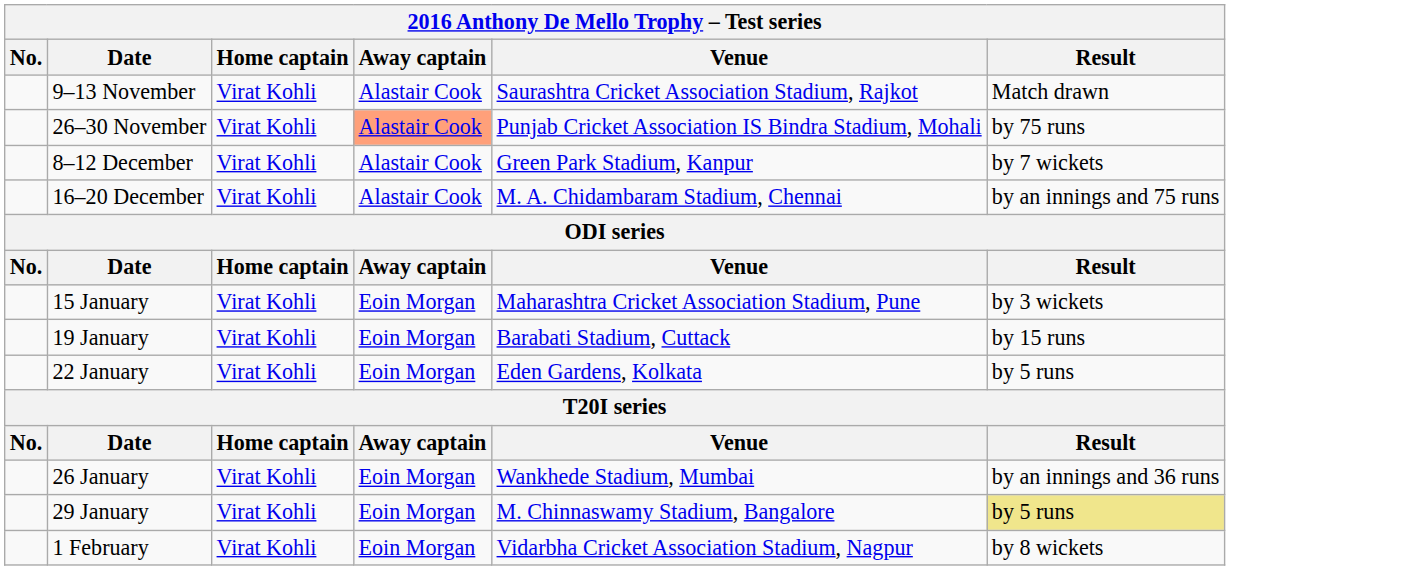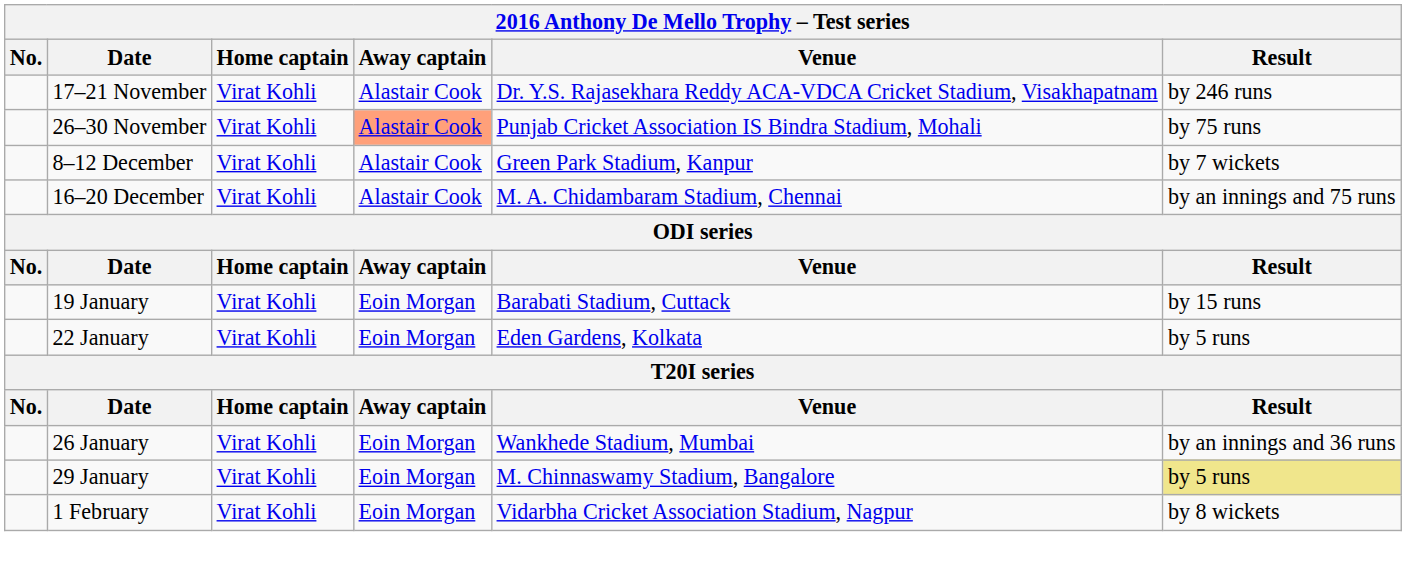- row: 9–13 November | Virat Kohli | Alastair Cook | Saurashtra Cricket Association Stadium, Rajkot | Match drawn
+ row: 17–21 November | Virat Kohli | Alastair Cook | Dr. Y.S. Rajasekhara Reddy ACA-VDCA Cricket Stadium, Visakhapatnam | by 246 runs
- row: 15 January | Virat Kohli | Eoin Morgan | Maharashtra Cricket Association Stadium, Pune | by 3 wickets
